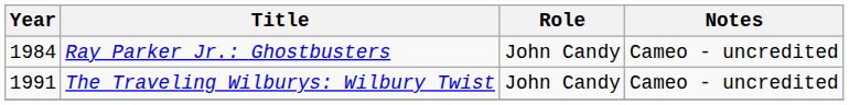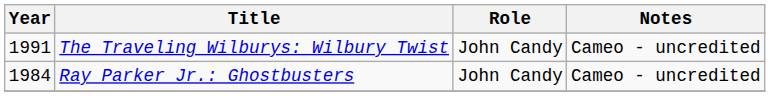rows swapped: Ray Parker Jr.: Ghostbusters <-> The Traveling Wilburys: Wilbury Twist
